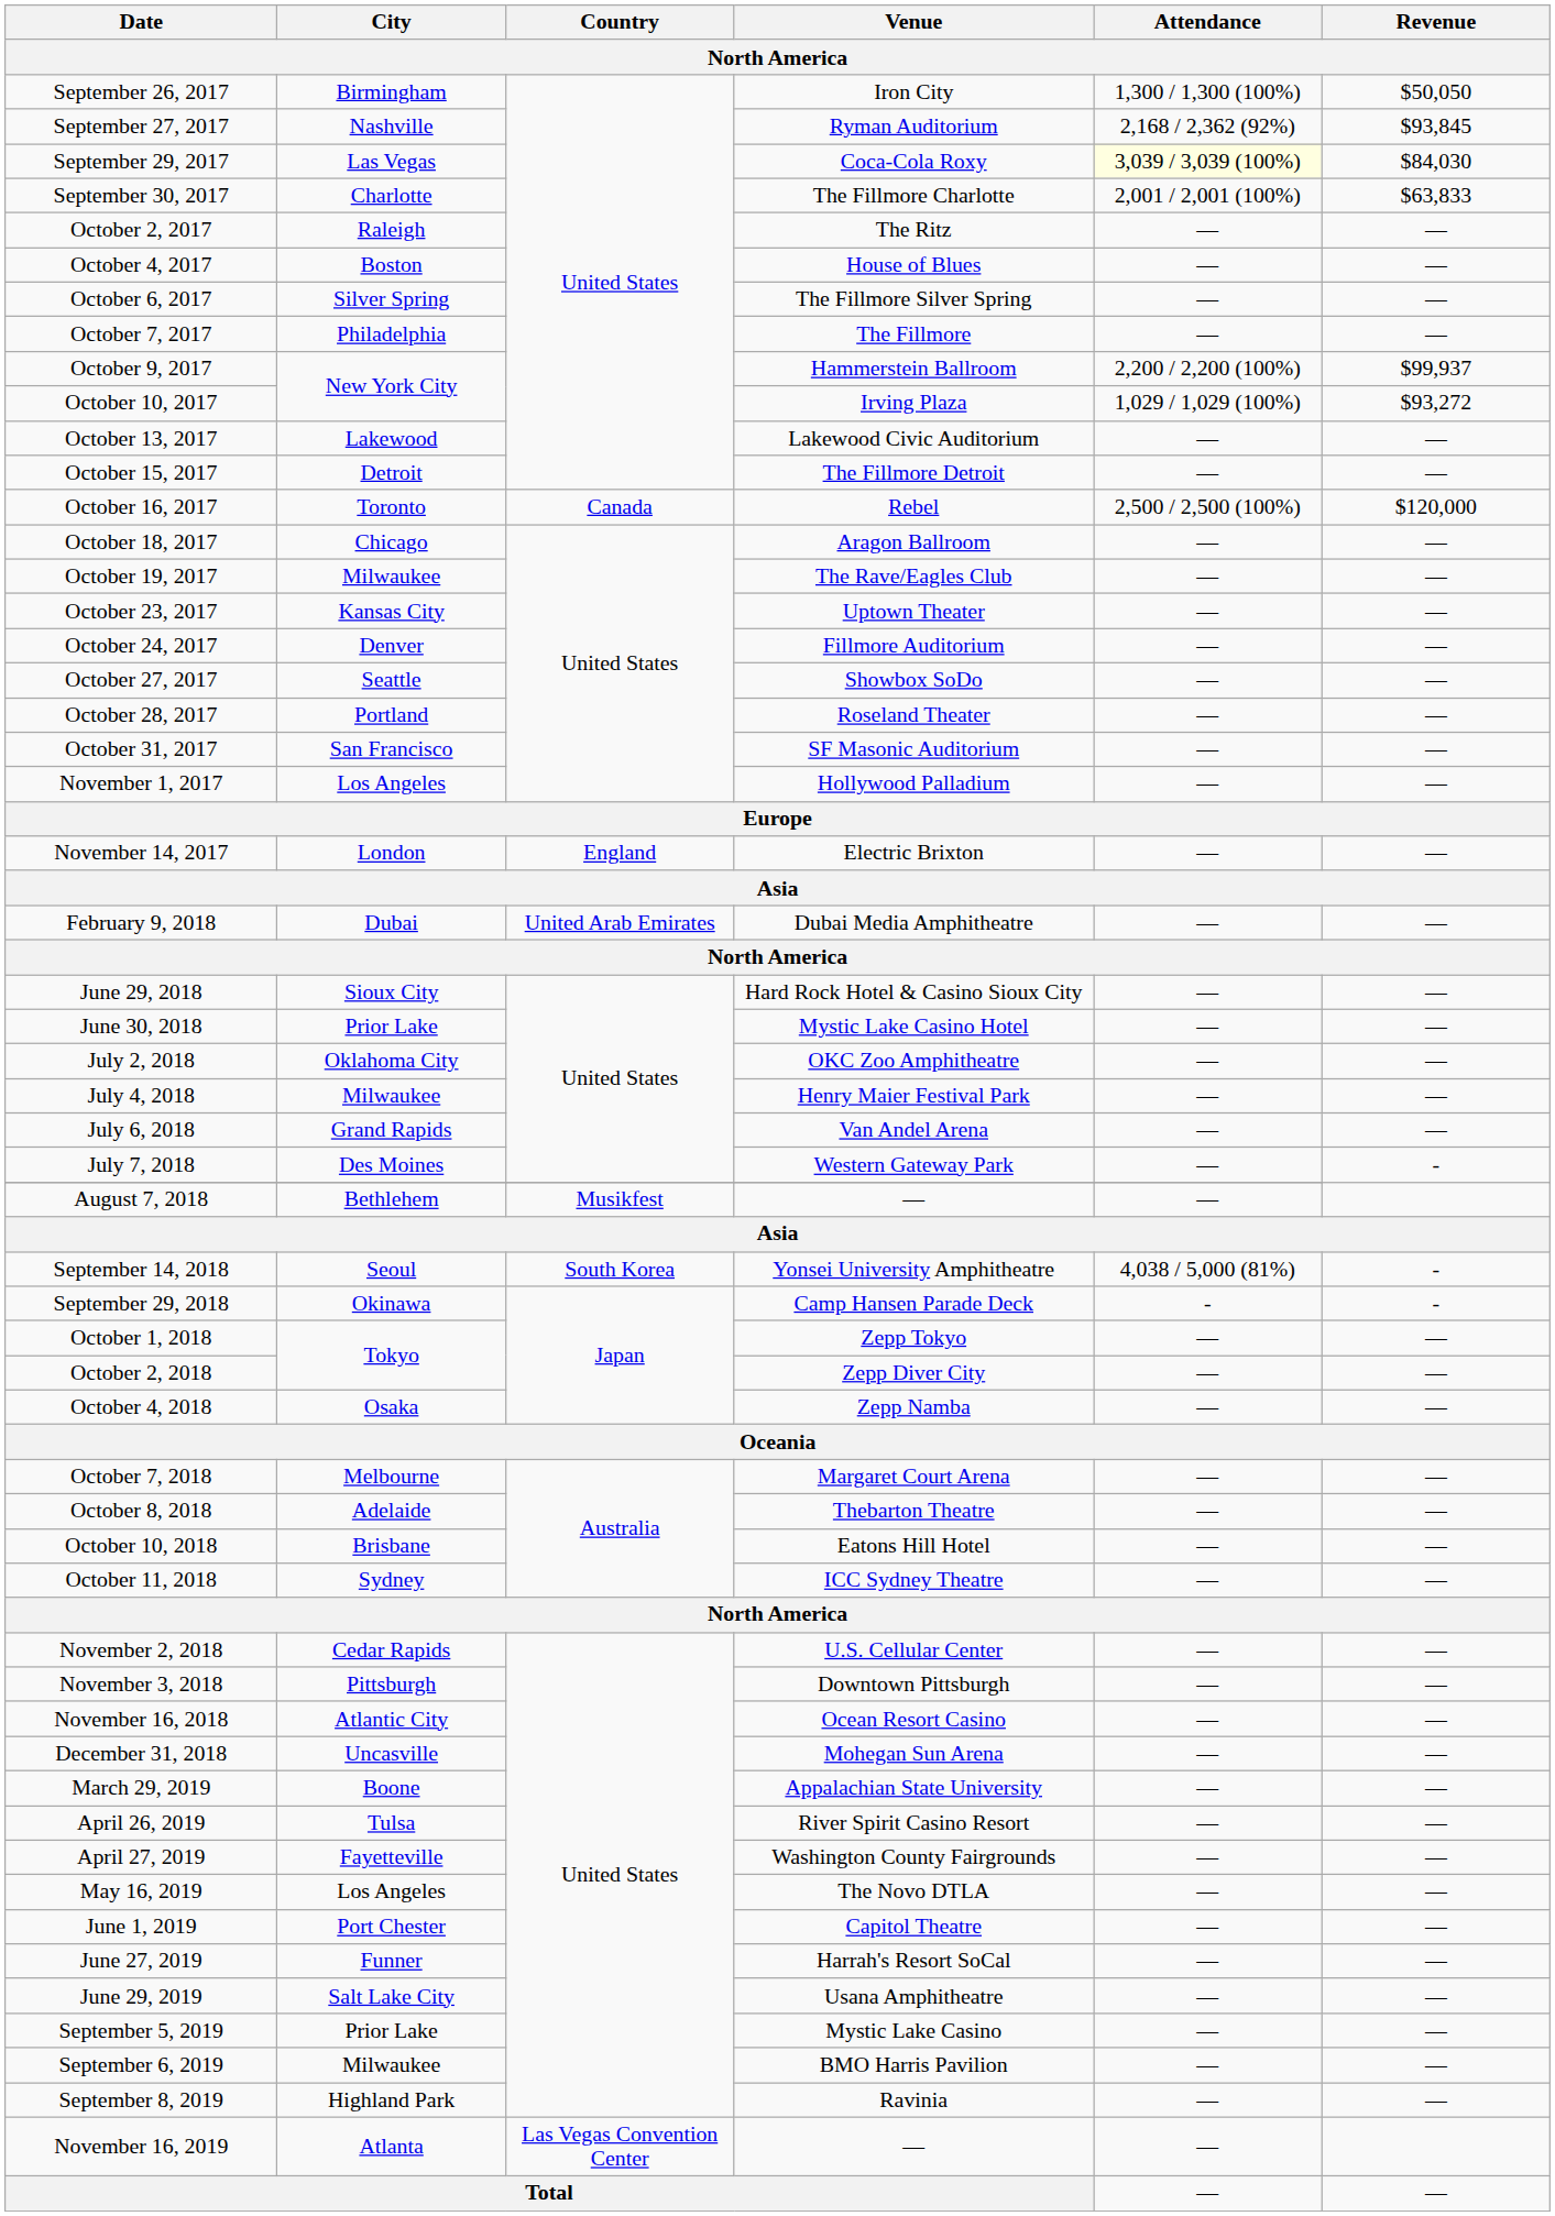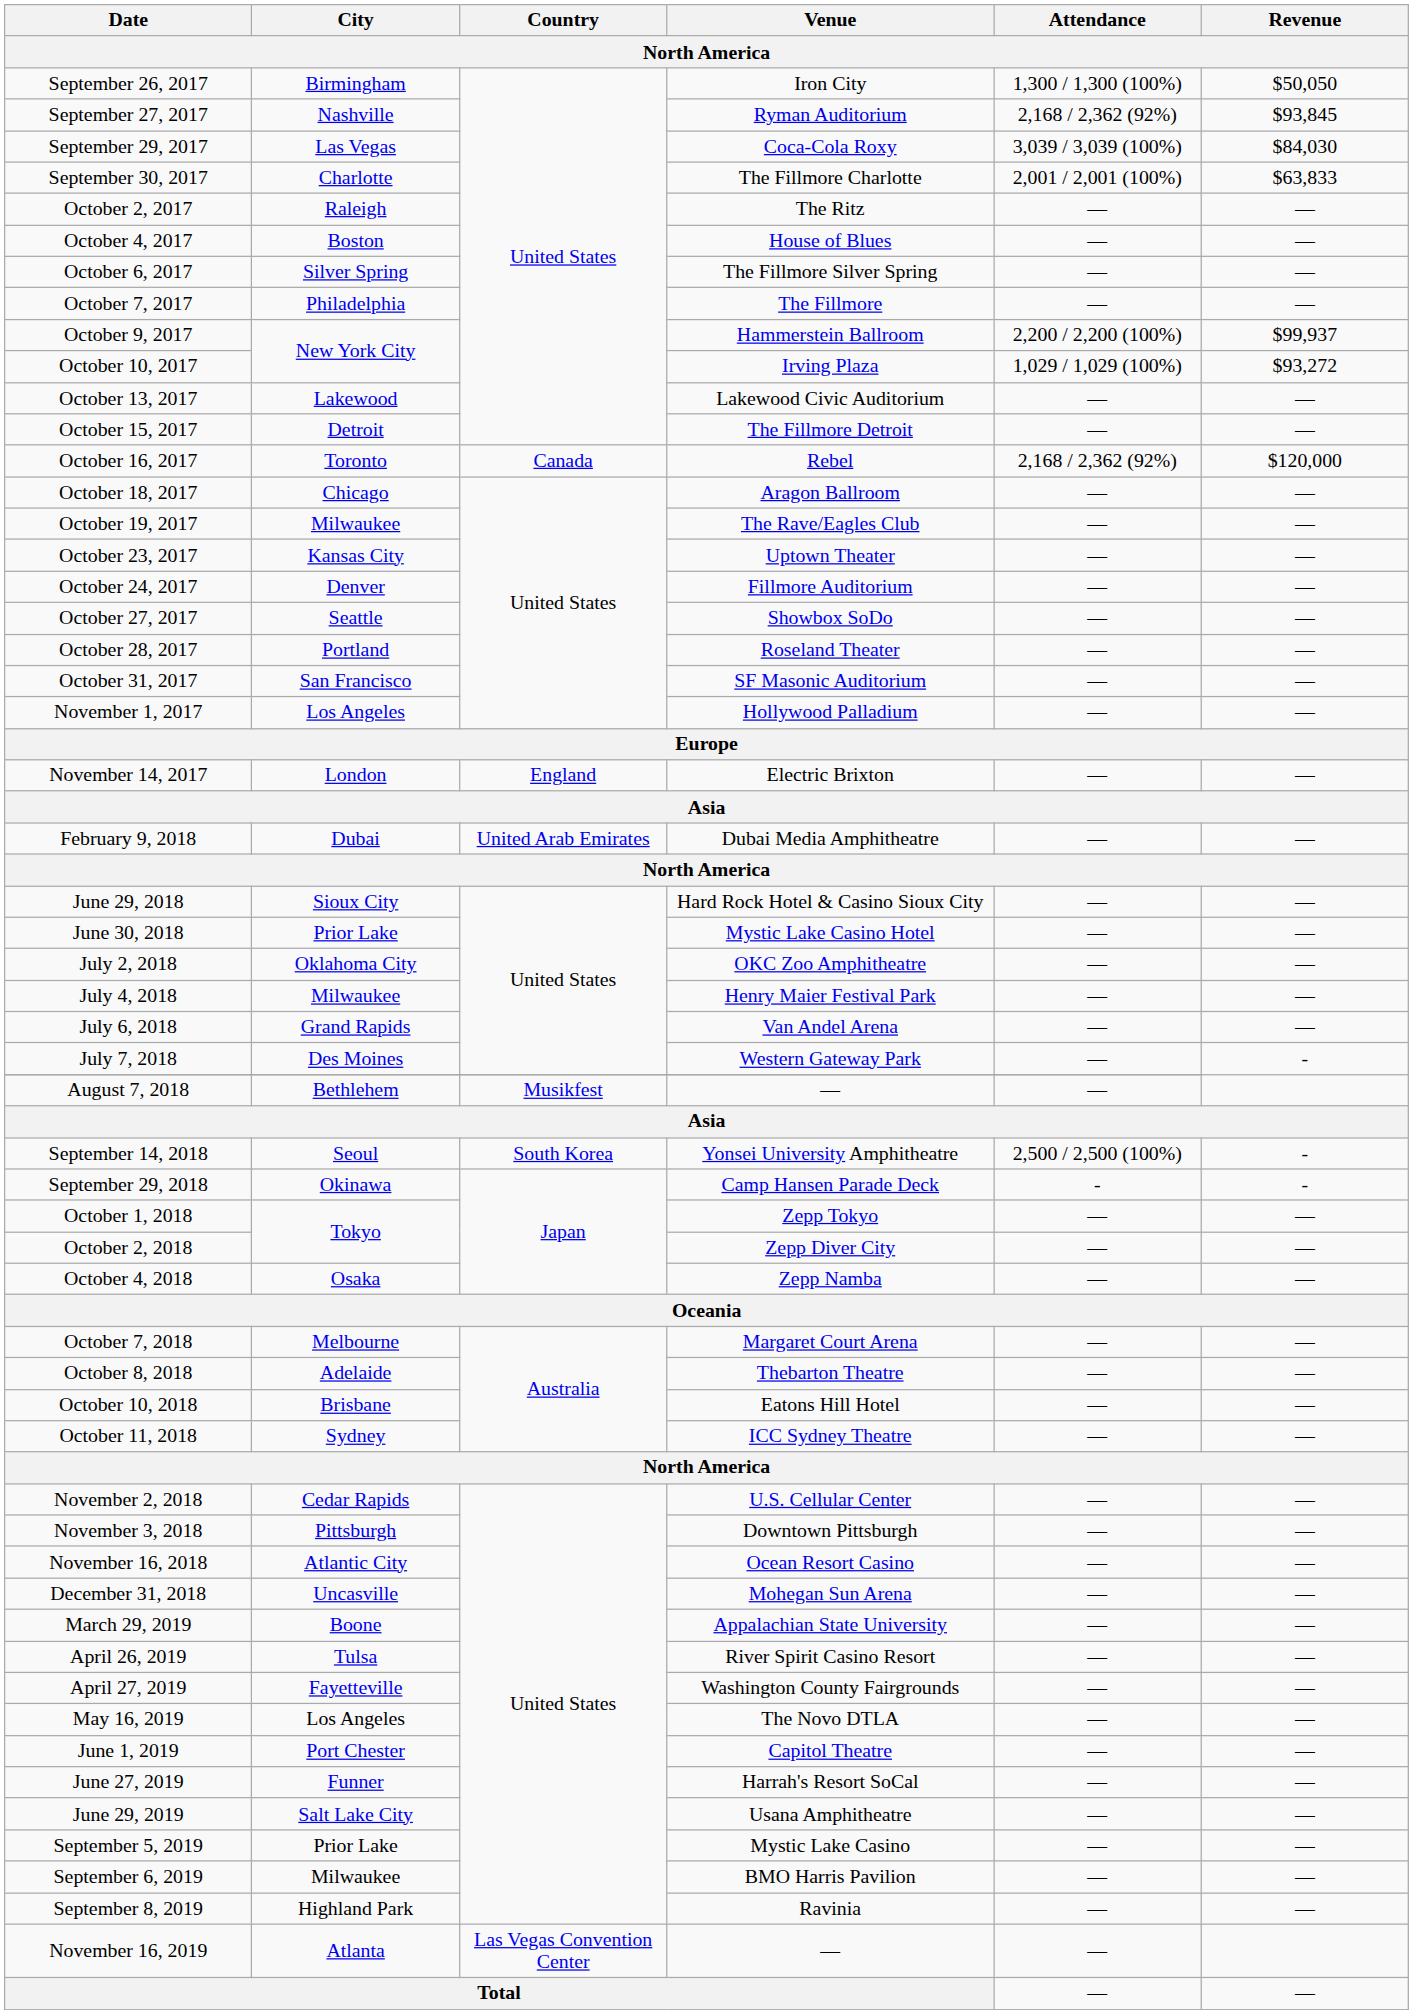September 29, 2017 | Attendance: lightyellow background -> no background
October 16, 2017 | Attendance: 2,500 / 2,500 (100%) -> 2,168 / 2,362 (92%)
September 14, 2018 | Attendance: 4,038 / 5,000 (81%) -> 2,500 / 2,500 (100%)
